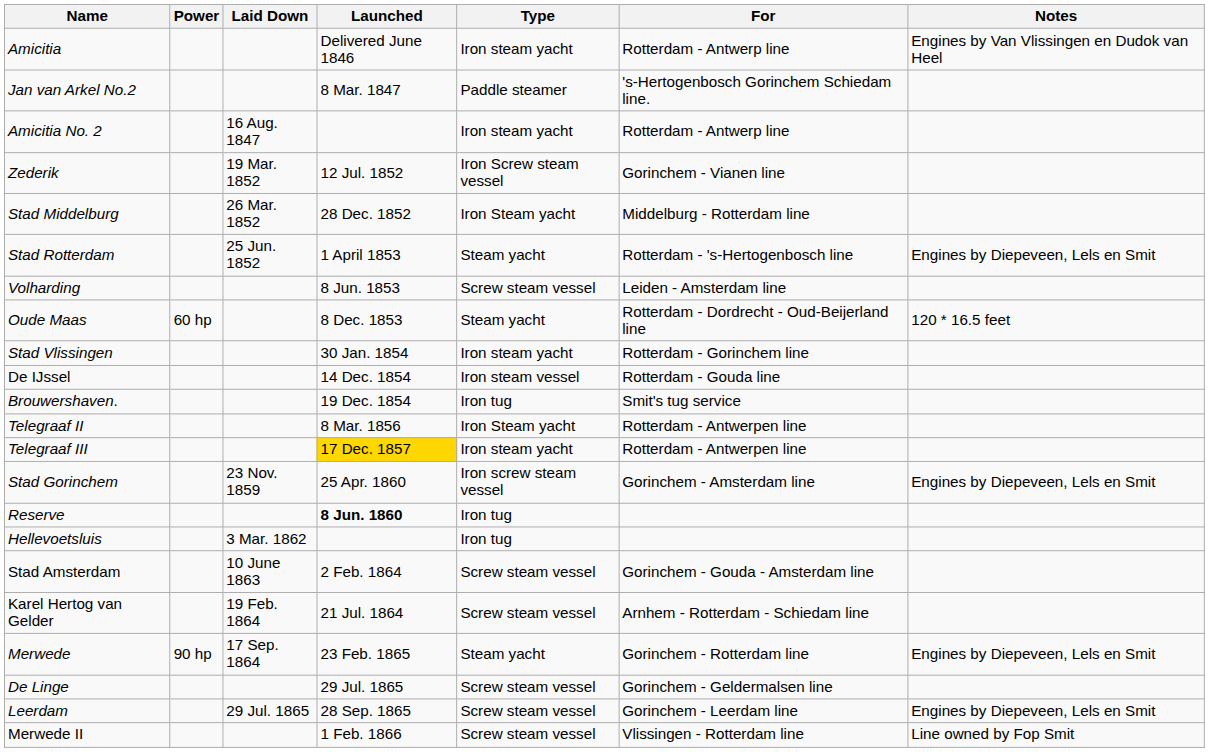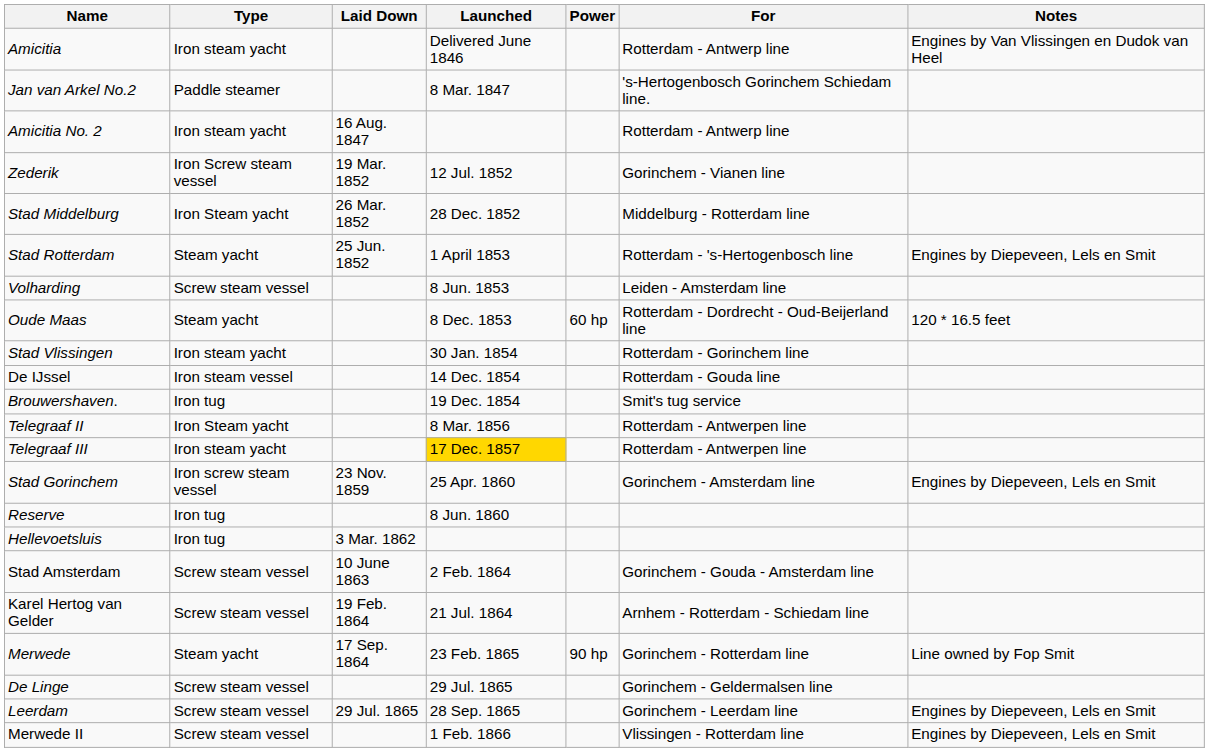columns swapped: Type <-> Power
Reserve | Launched: bold -> normal
Merwede | Notes: Engines by Diepeveen, Lels en Smit -> Line owned by Fop Smit
Merwede II | Notes: Line owned by Fop Smit -> Engines by Diepeveen, Lels en Smit
